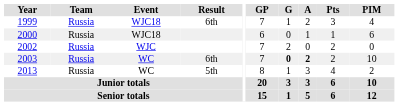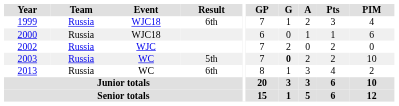2003 | Result: 6th -> 5th
2003 | A: bold -> normal
2013 | Result: 5th -> 6th
